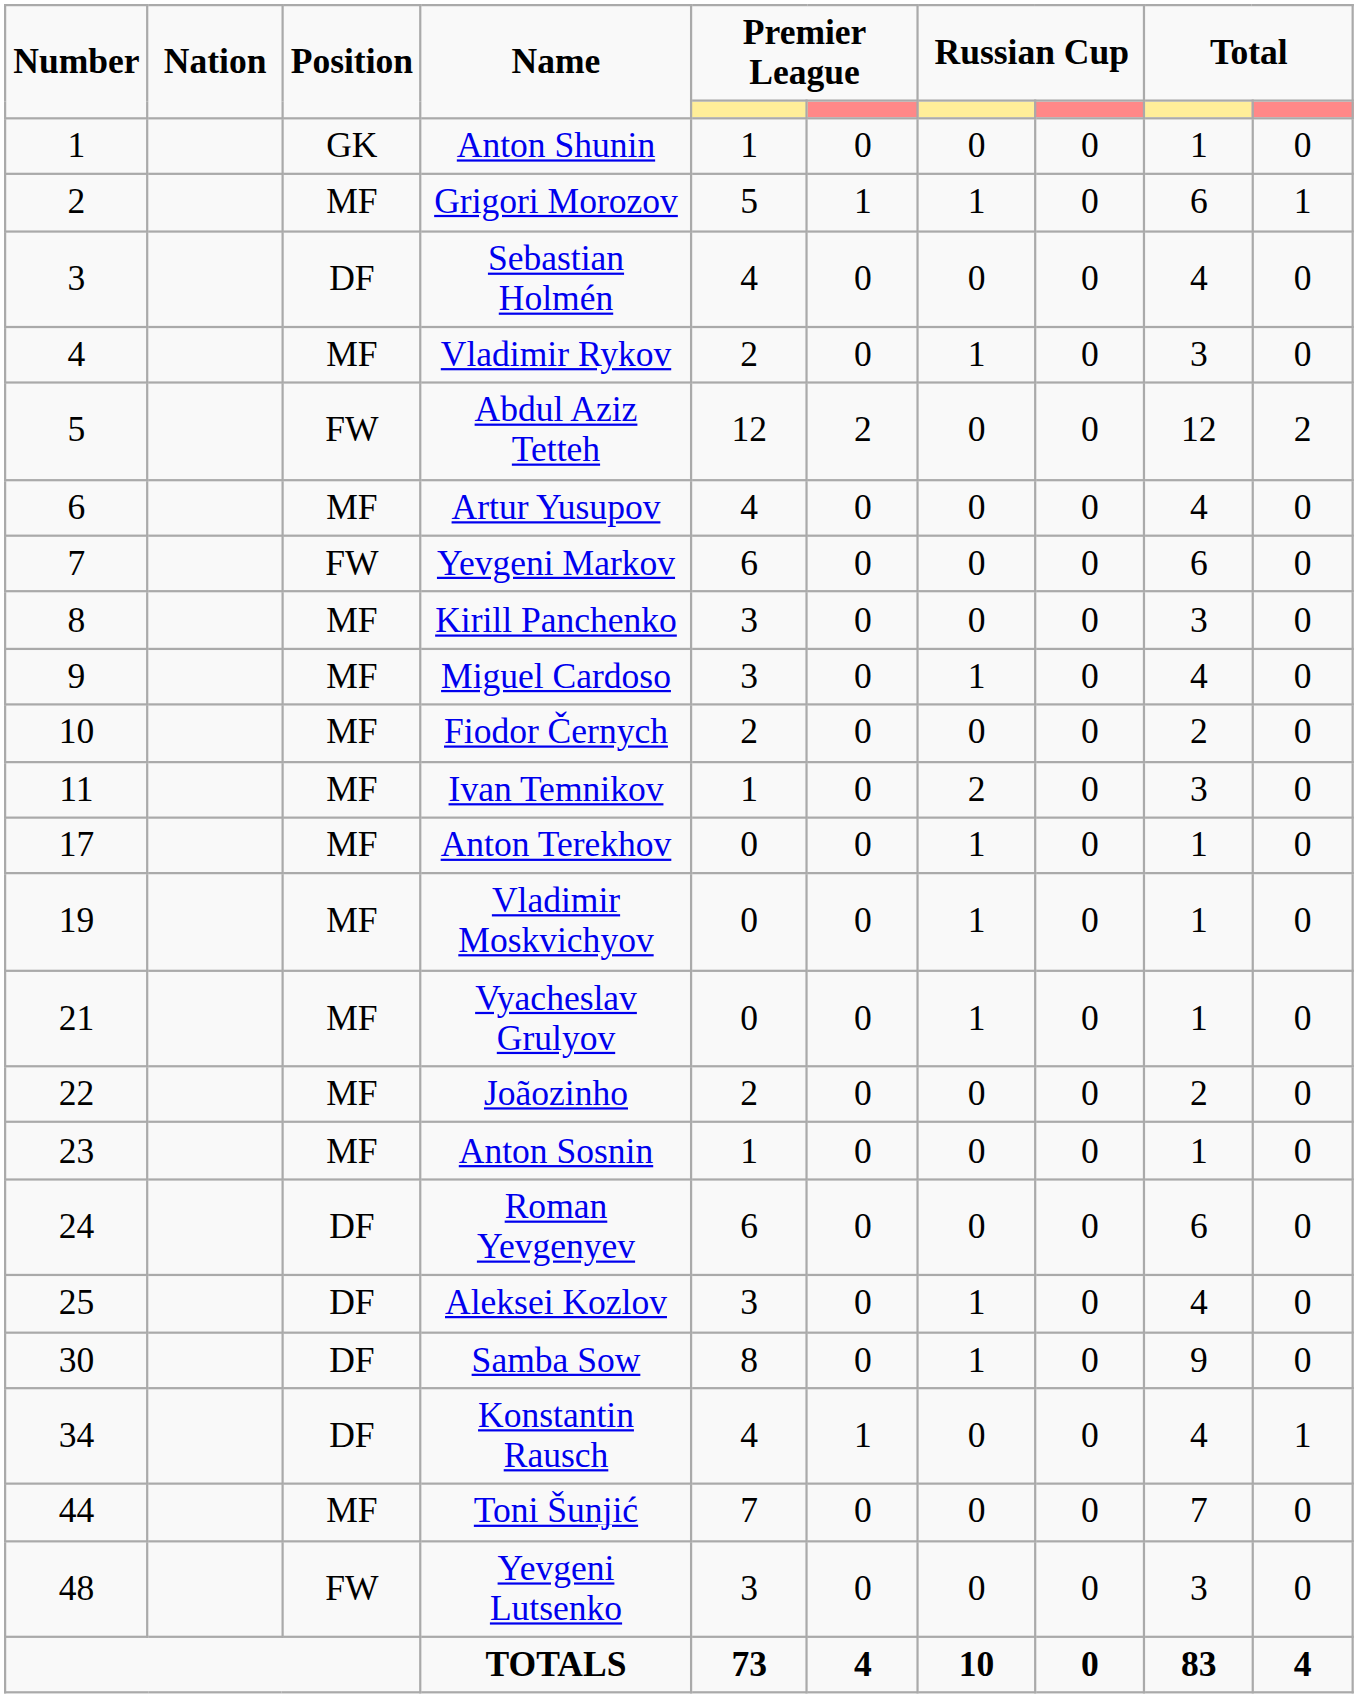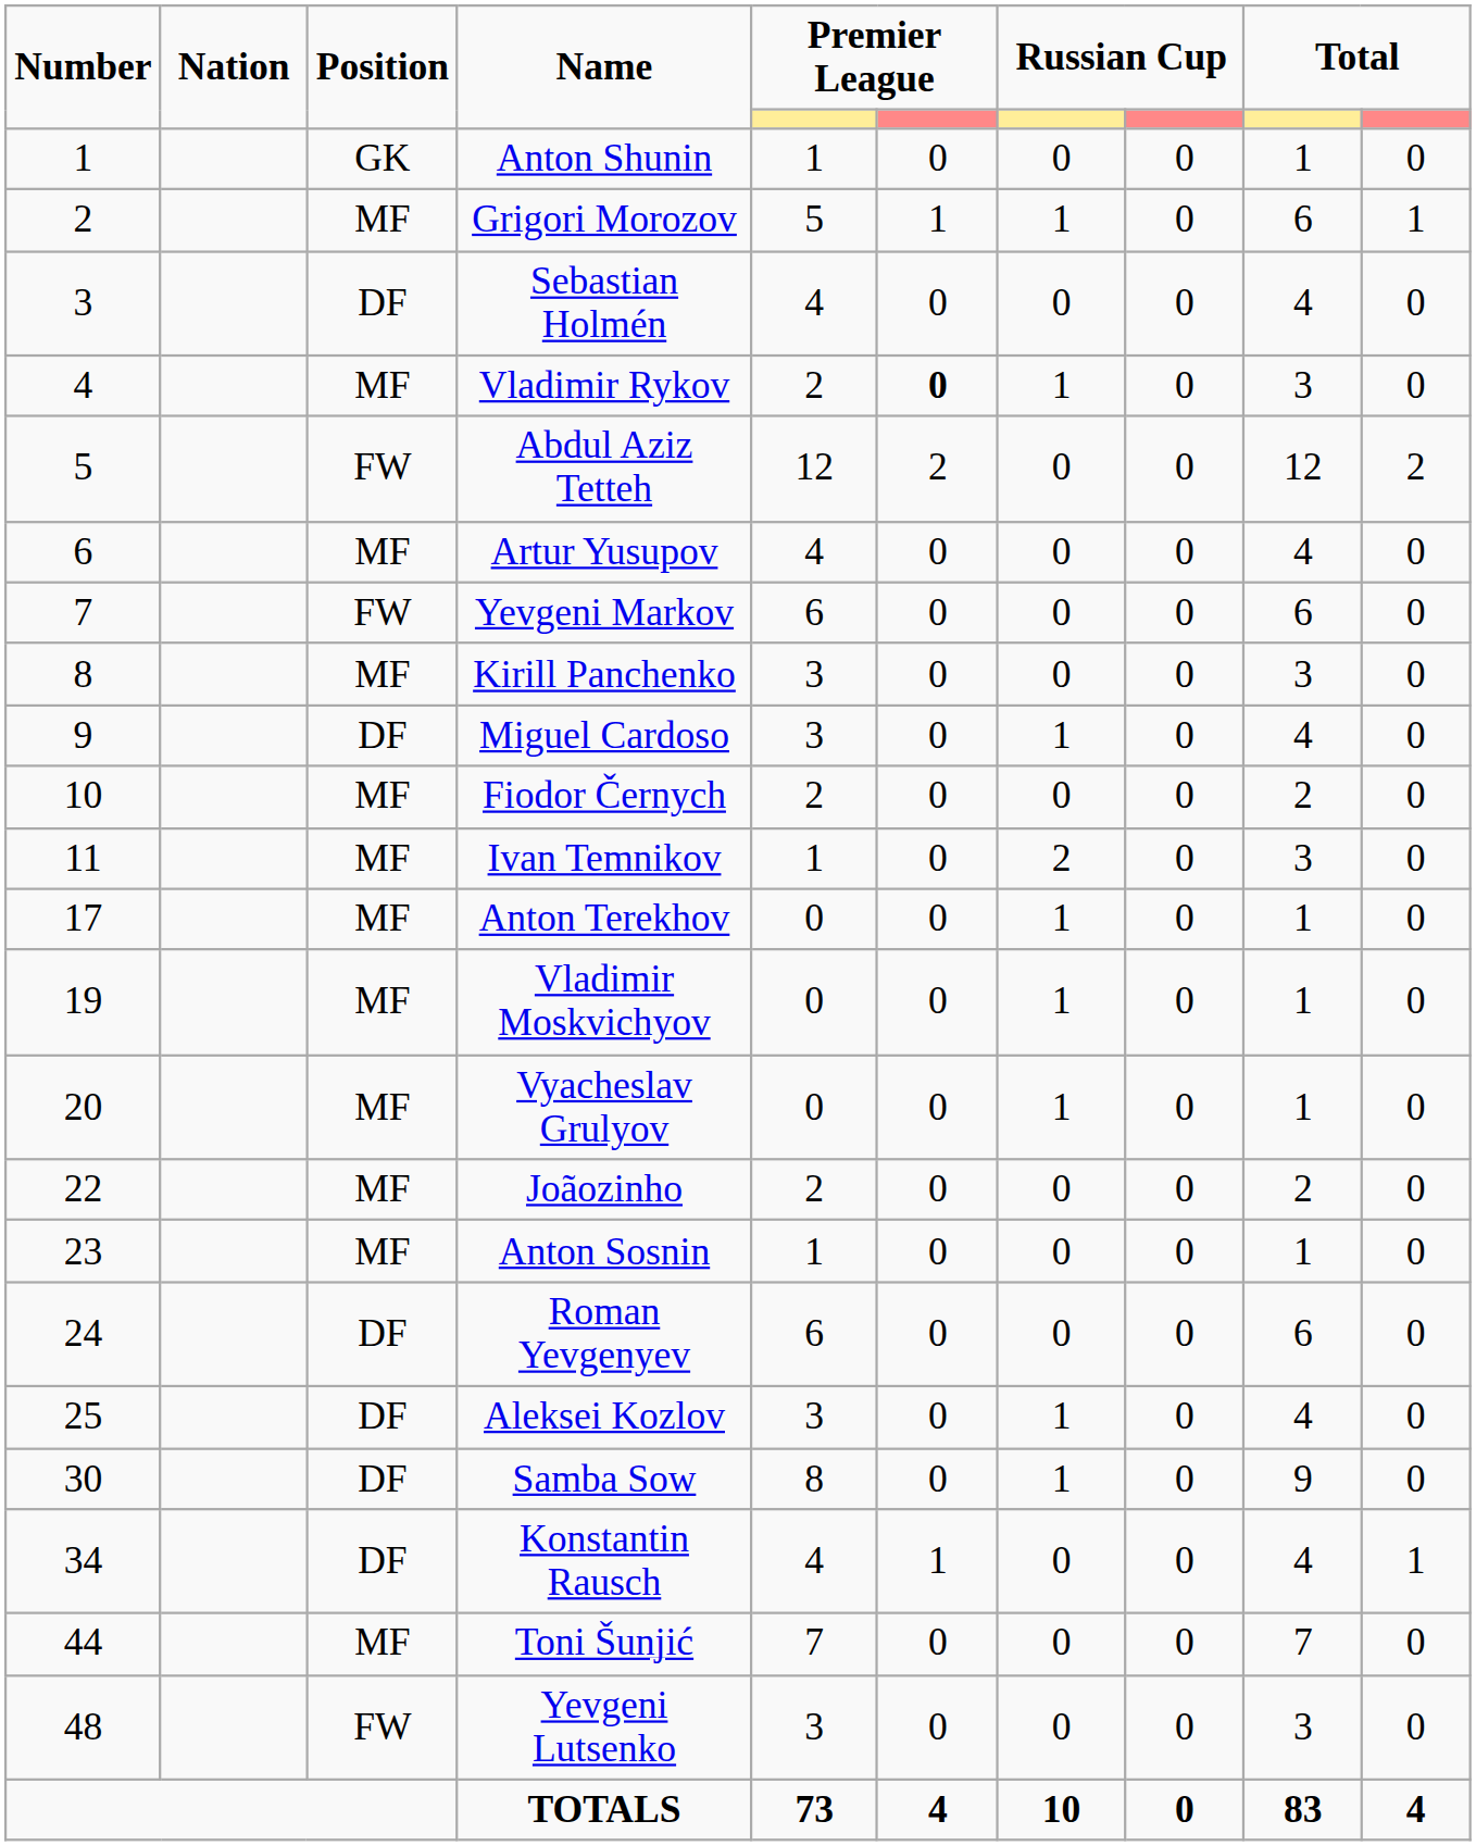Vladimir Rykov | column 6: normal -> bold
Miguel Cardoso | Position: MF -> DF
Vyacheslav Grulyov | Number: 21 -> 20
